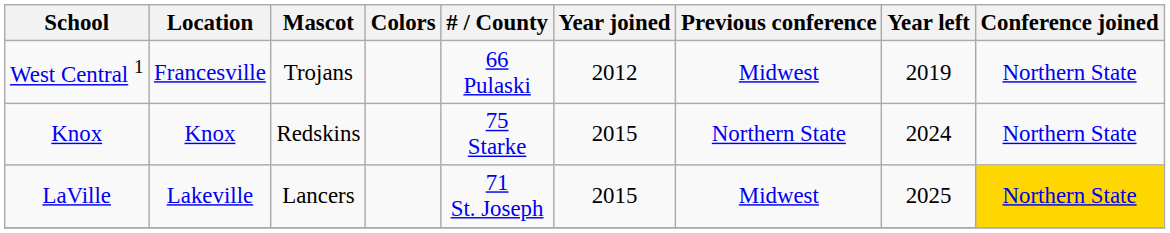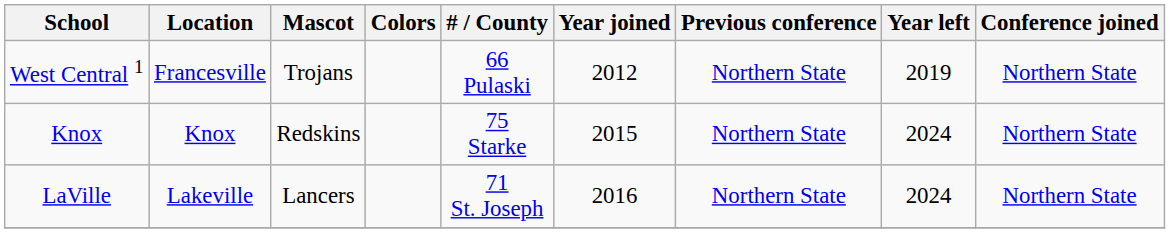West Central 1 | Previous conference: Midwest -> Northern State
LaVille | Year joined: 2015 -> 2016
LaVille | Previous conference: Midwest -> Northern State
LaVille | Year left: 2025 -> 2024
LaVille | Conference joined: gold background -> no background
